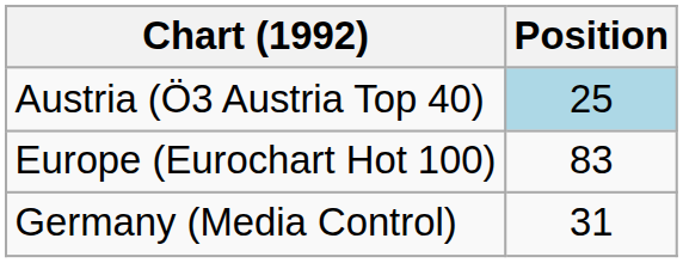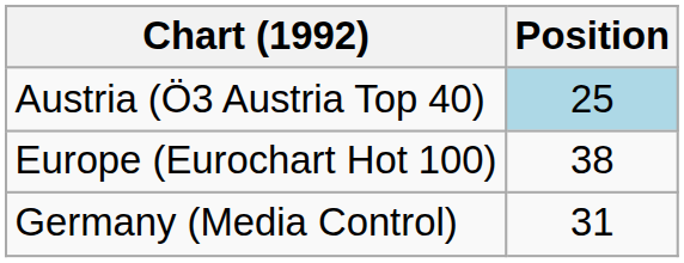Europe (Eurochart Hot 100) | Position: 83 -> 38
